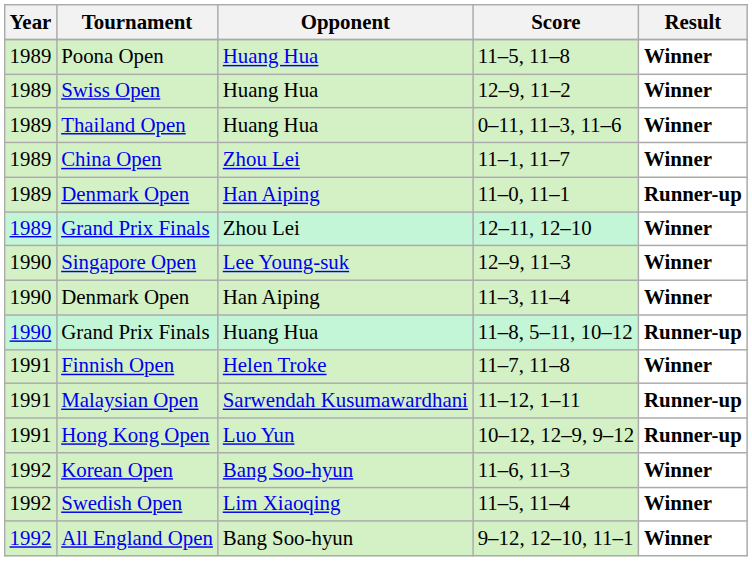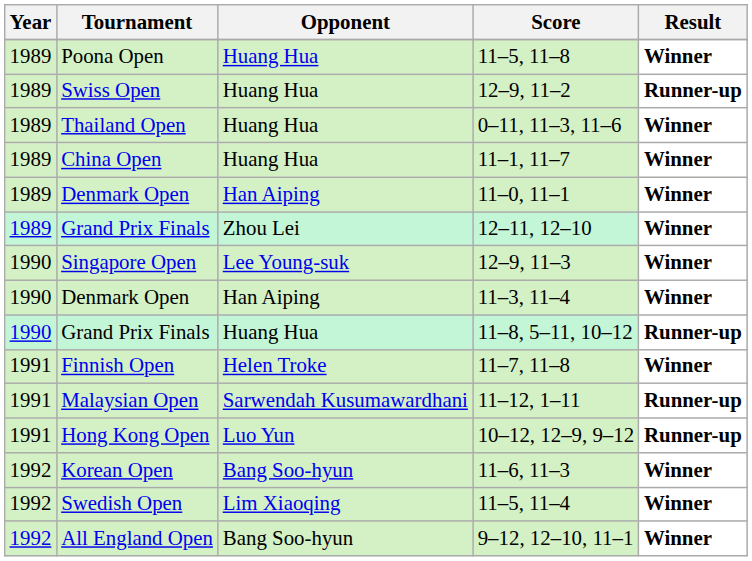12–9, 11–2 | Result: Winner -> Runner-up
11–1, 11–7 | Opponent: Zhou Lei -> Huang Hua
11–0, 11–1 | Result: Runner-up -> Winner
